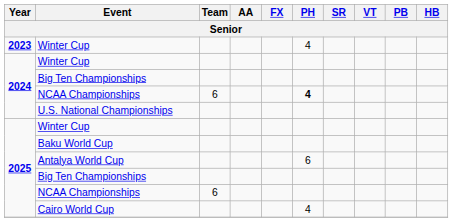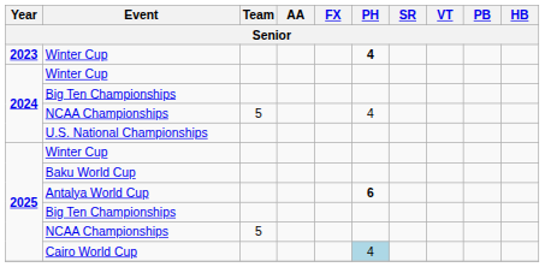2023 / Winter Cup | PH: normal -> bold
2024 / NCAA Championships | Team: 6 -> 5
2024 / NCAA Championships | PH: bold -> normal
Antalya World Cup | PH: normal -> bold
2025 / NCAA Championships | Team: 6 -> 5
Cairo World Cup | PH: no background -> lightblue background
